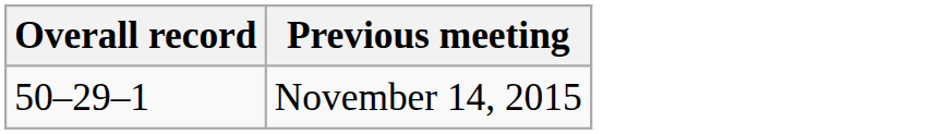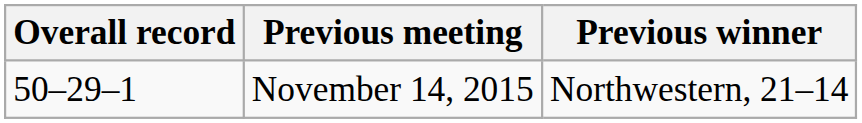+ column: Previous winner | Northwestern, 21–14
